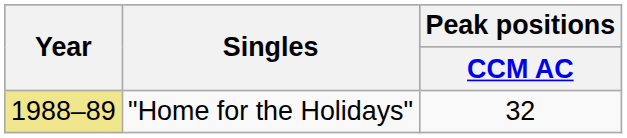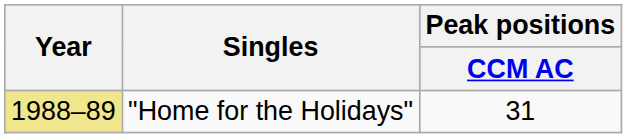"Home for the Holidays" | Peak positions / CCM AC: 32 -> 31
